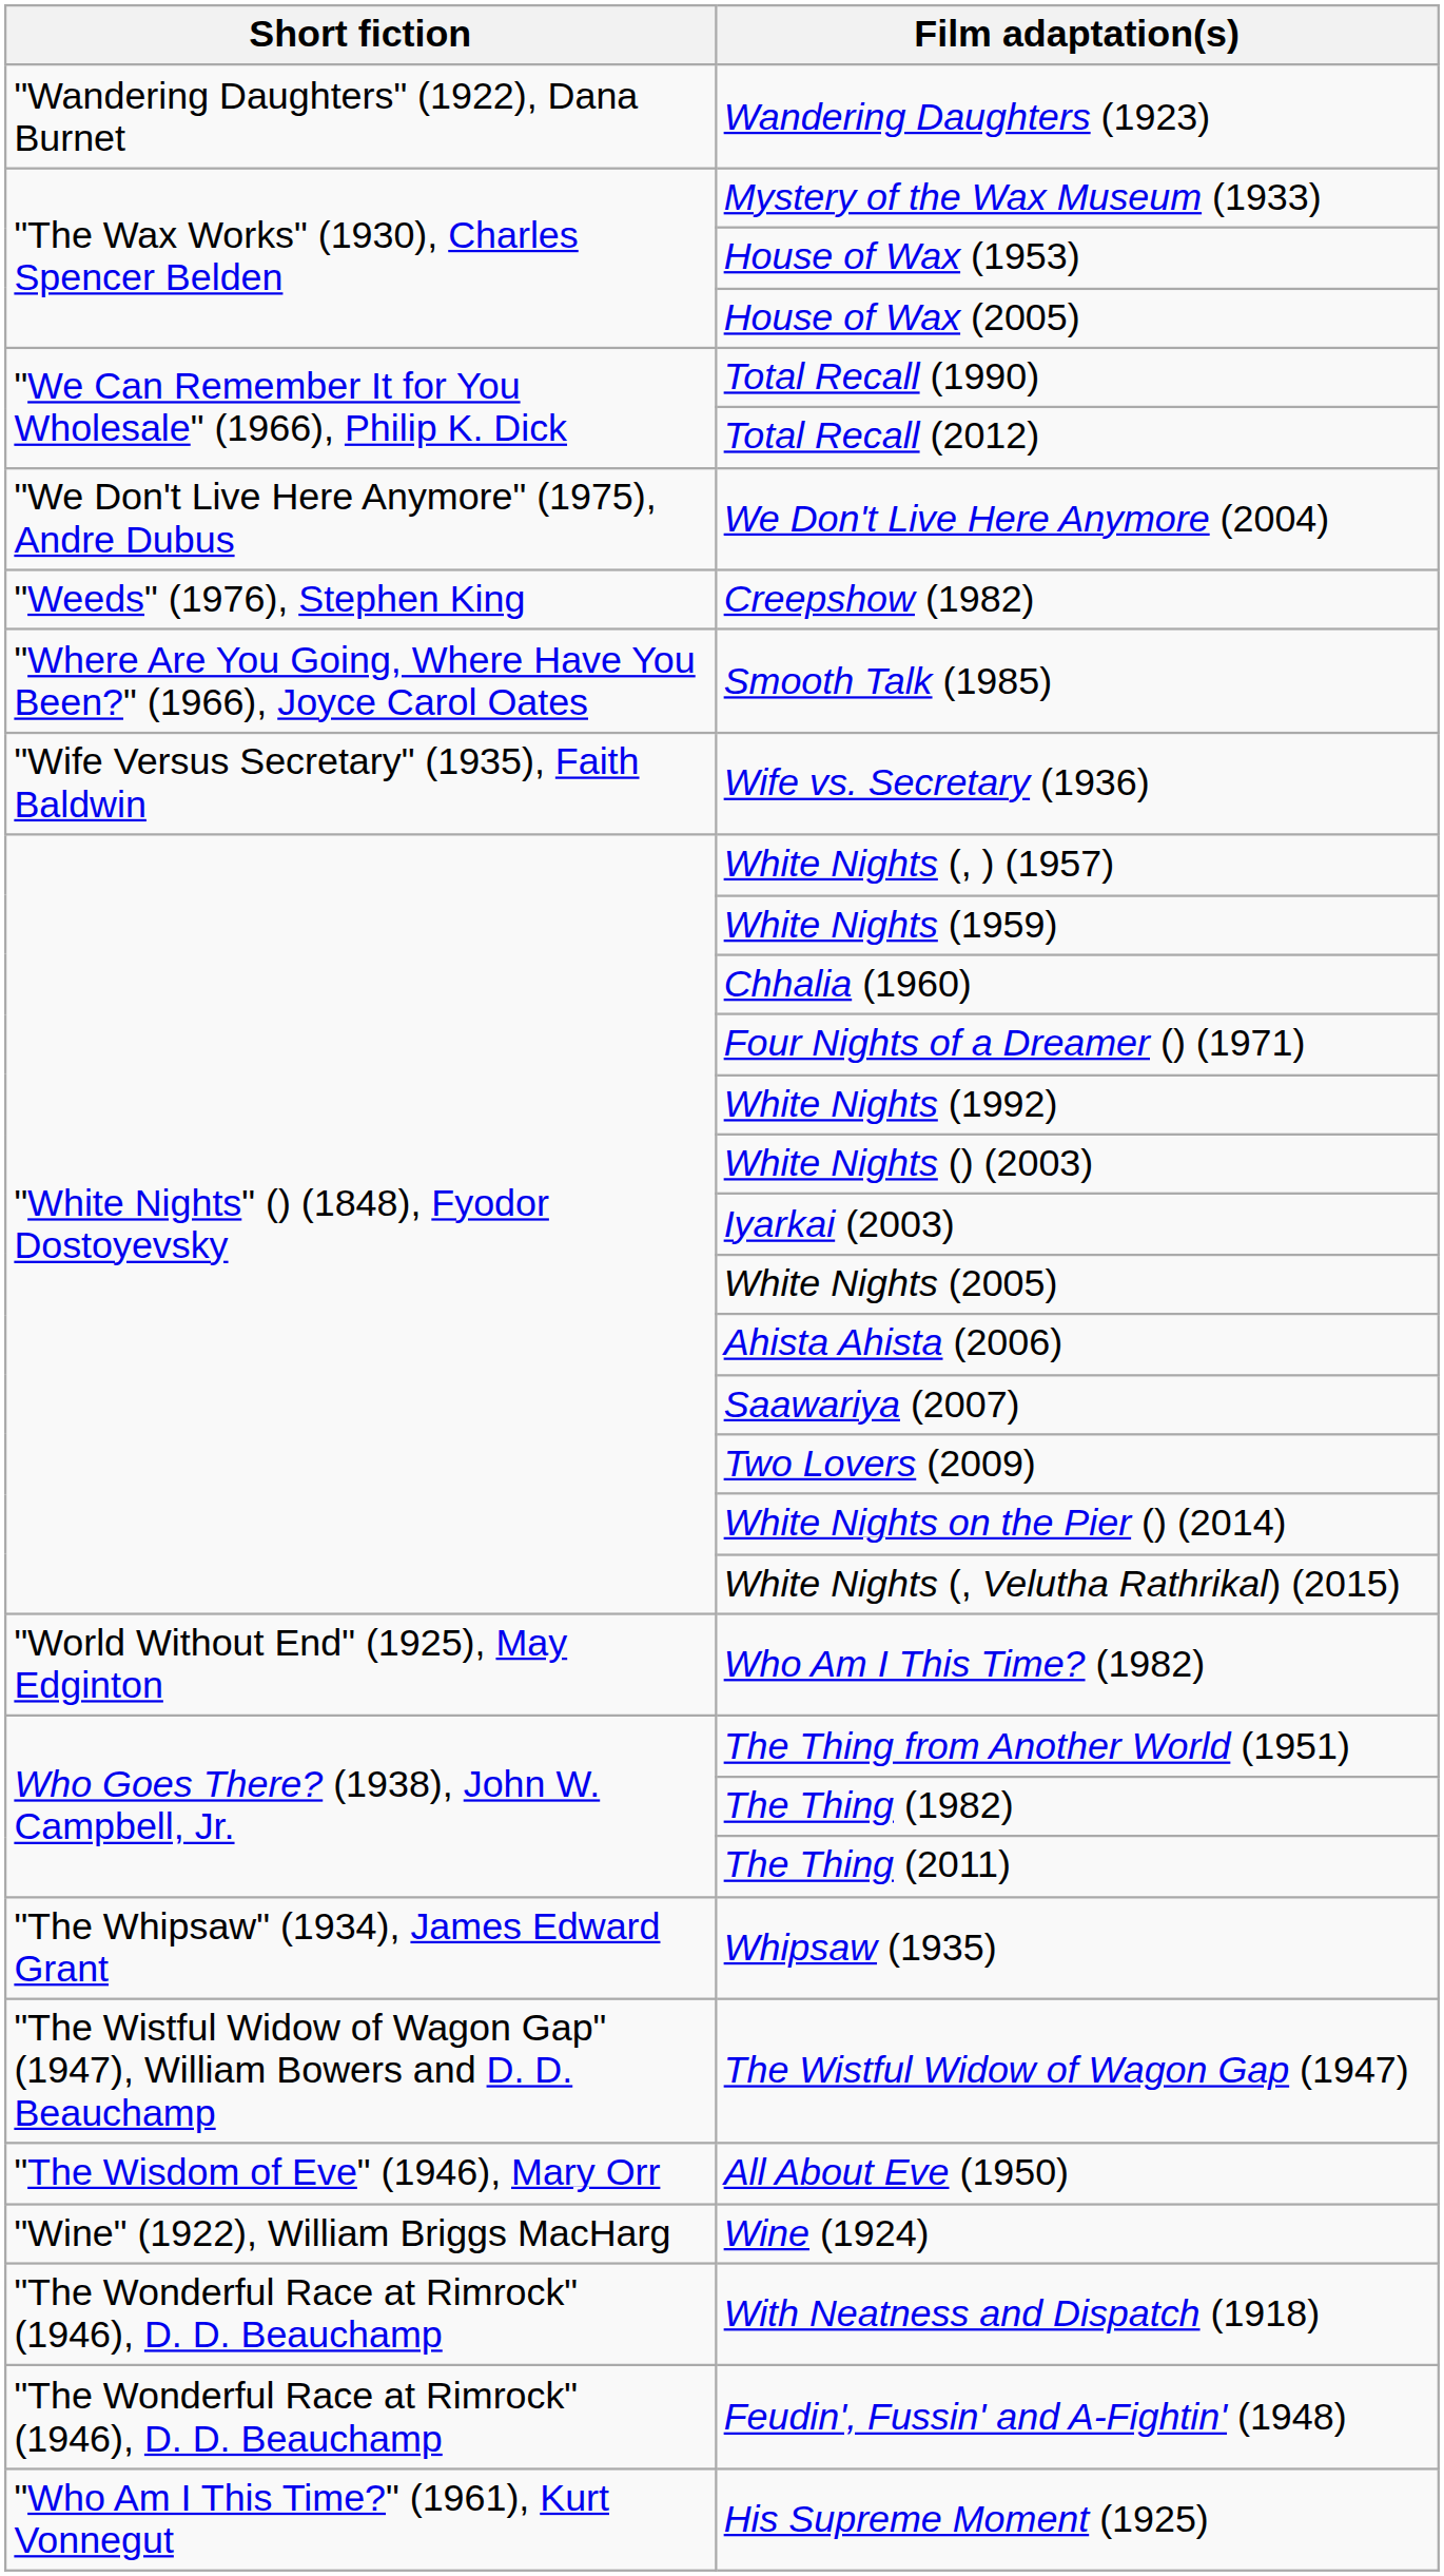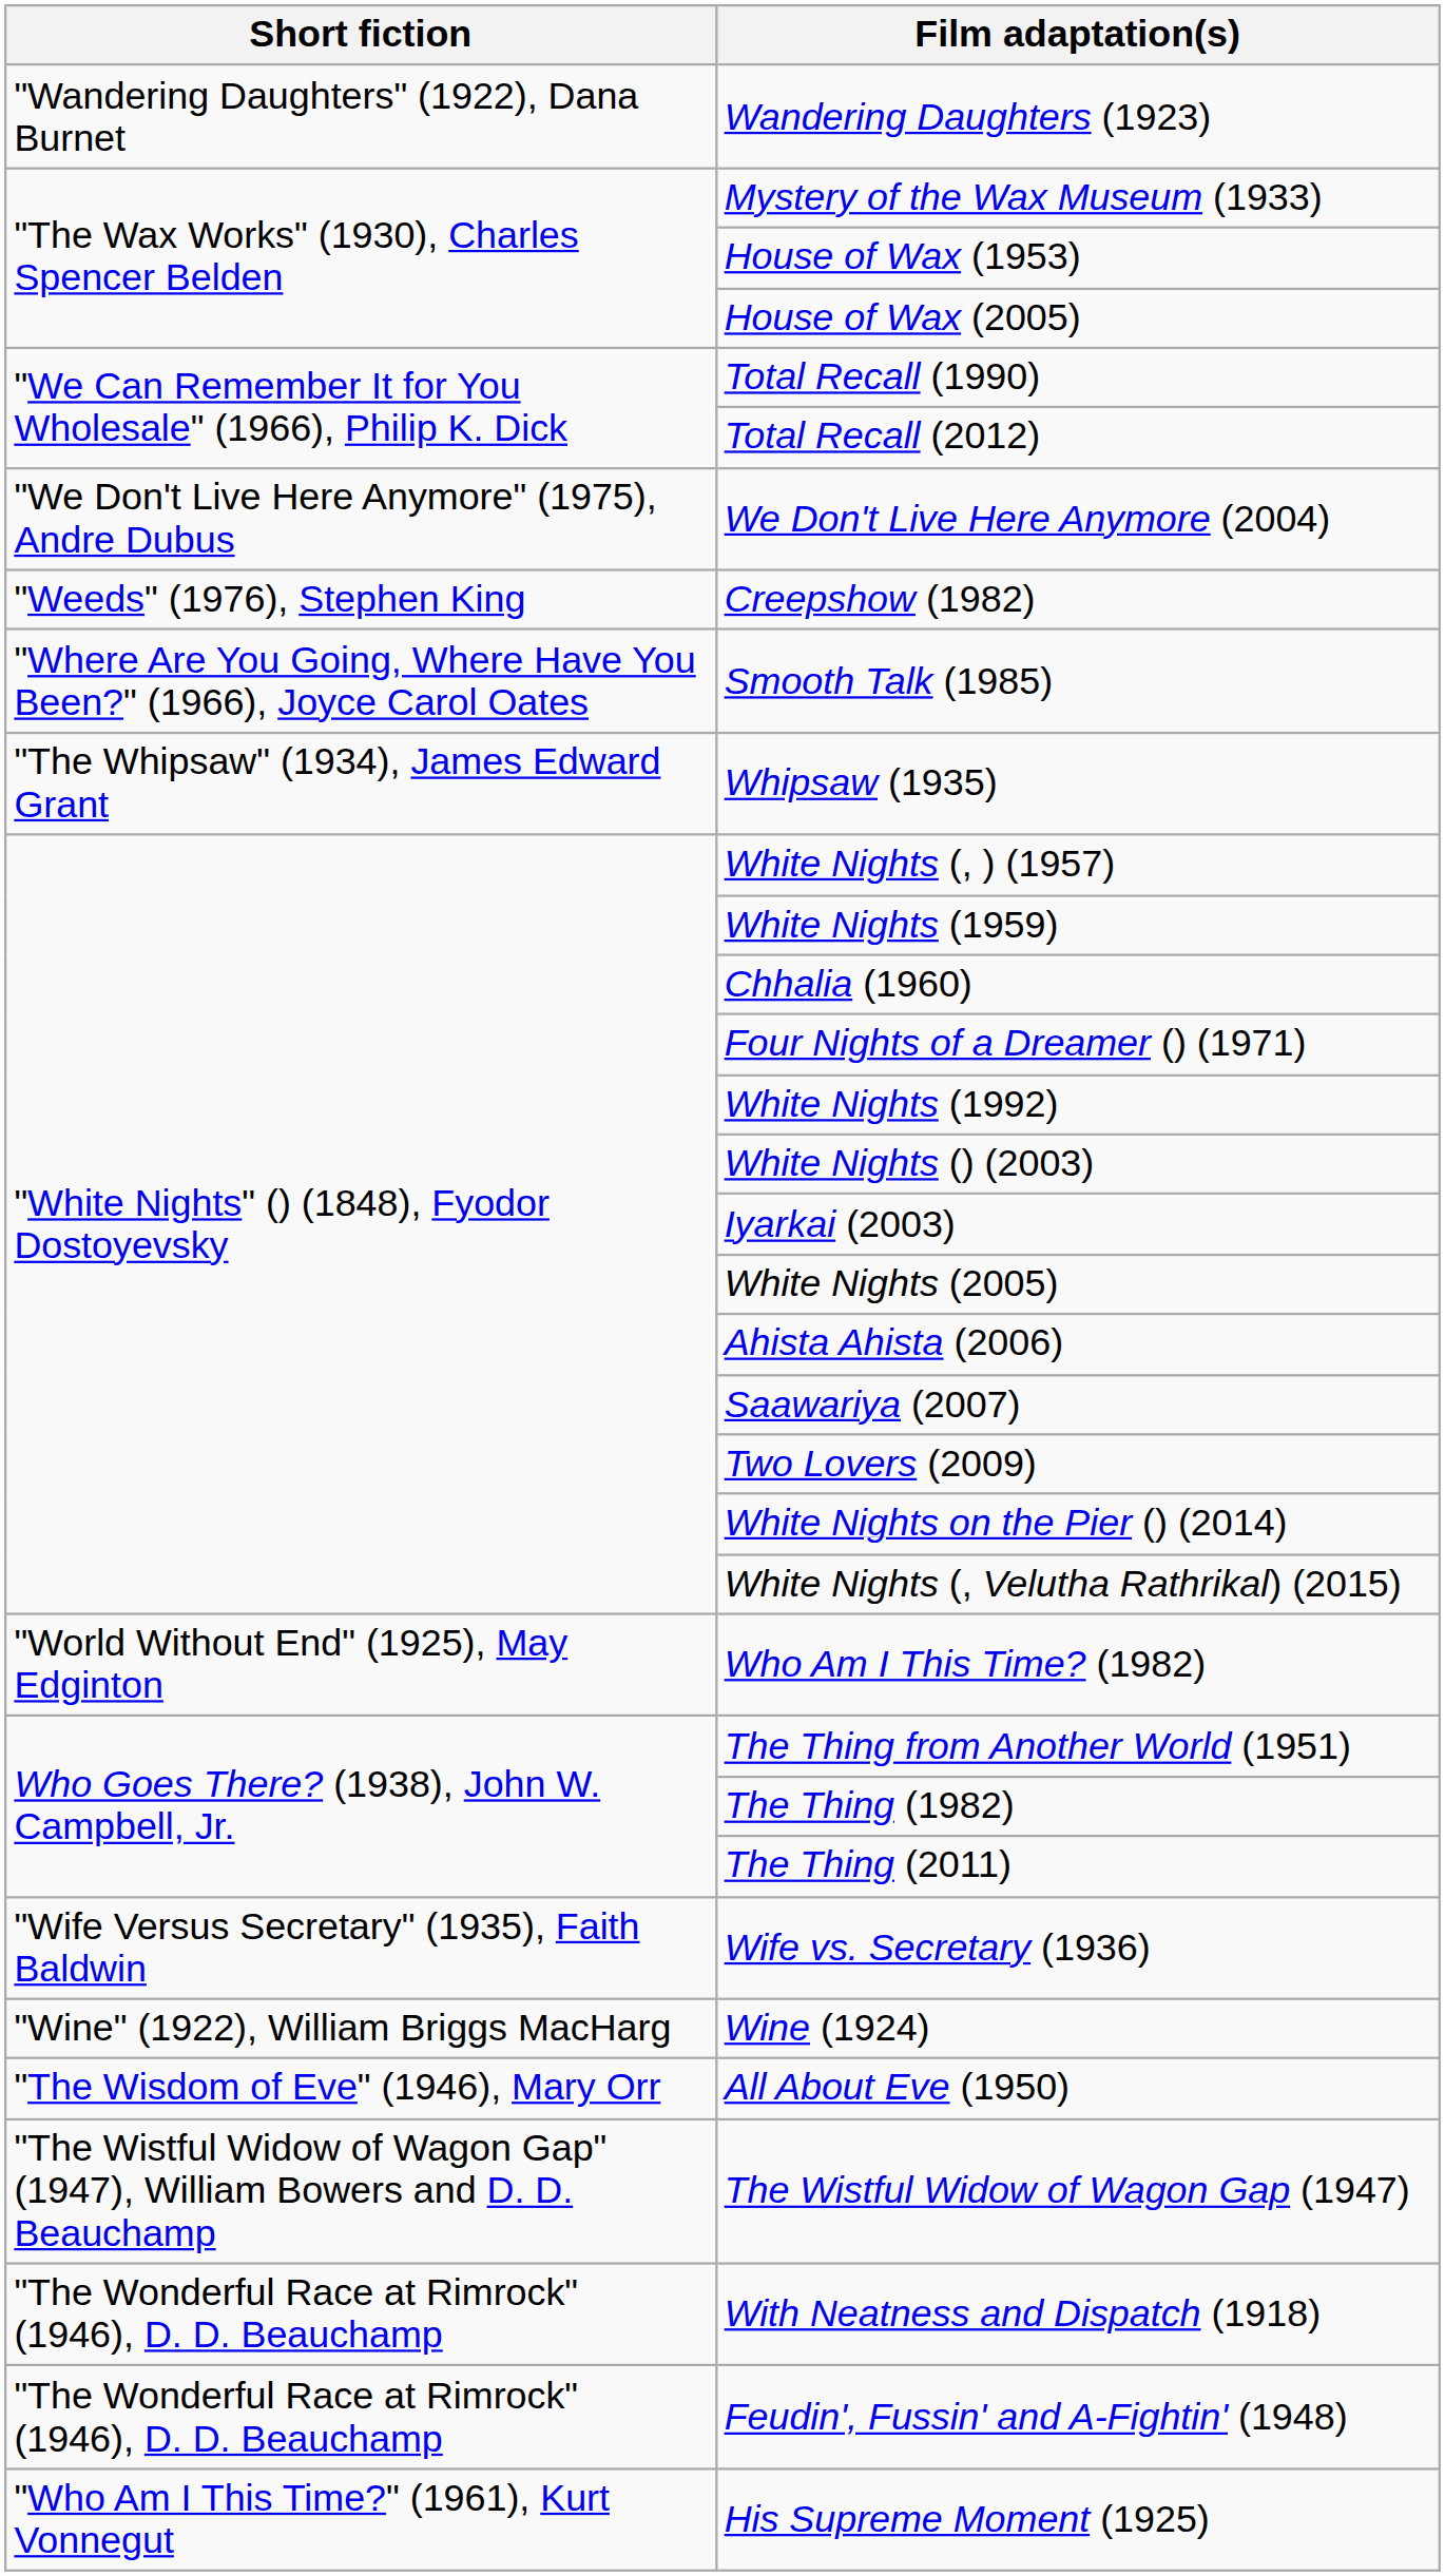rows swapped: Whipsaw (1935) <-> Wife vs. Secretary (1936)
rows swapped: Wine (1924) <-> The Wistful Widow of Wagon Gap (1947)
